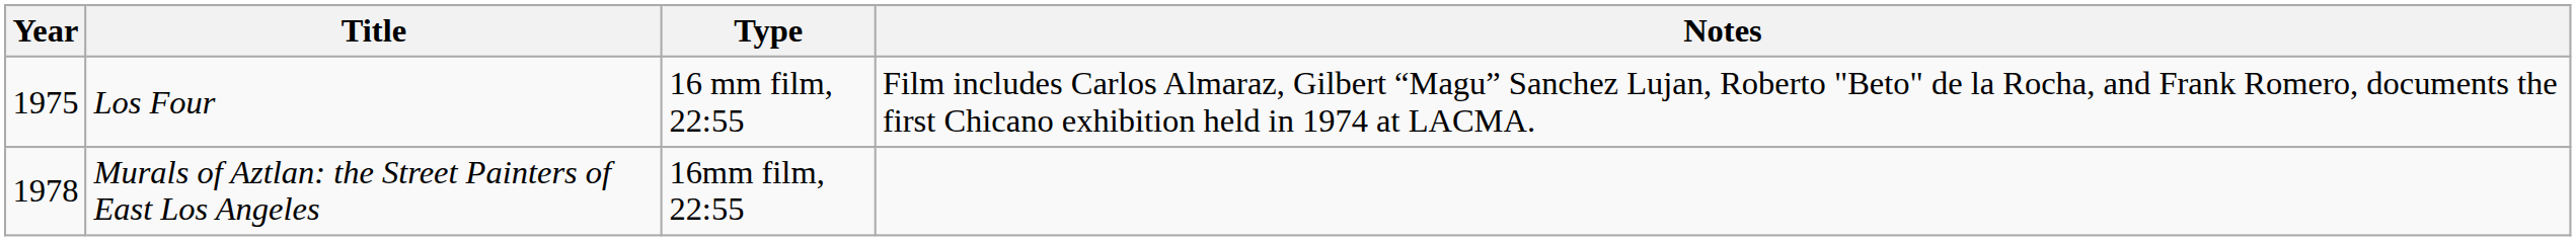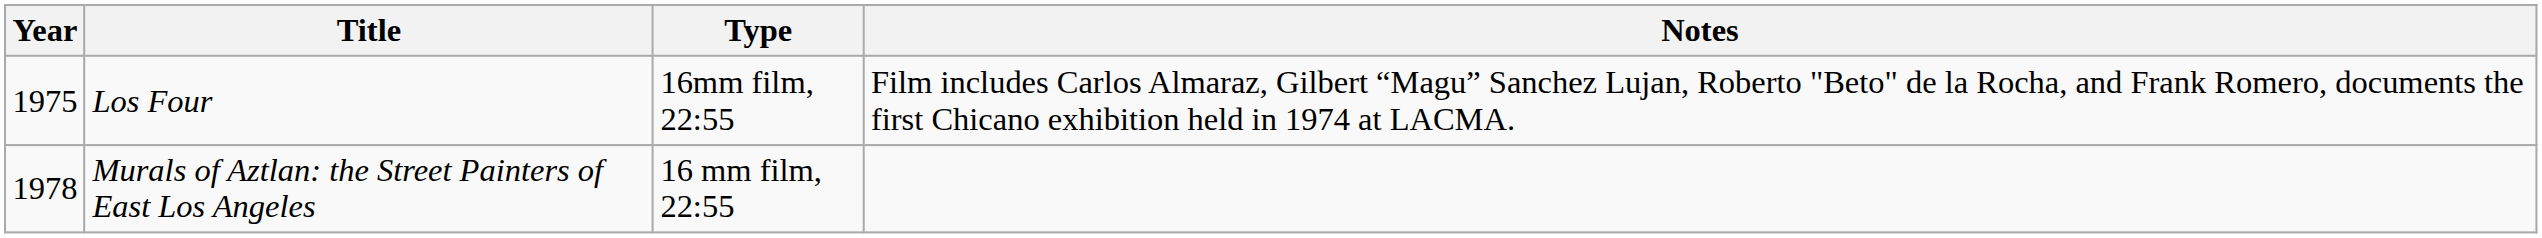Los Four | Type: 16 mm film, 22:55 -> 16mm film, 22:55
Murals of Aztlan: the Street Painters of East Los Angeles | Type: 16mm film, 22:55 -> 16 mm film, 22:55
